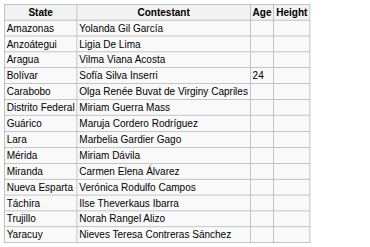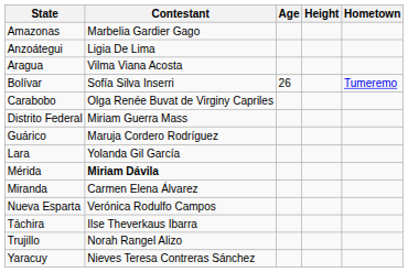+ column: Hometown | Tumeremo
Amazonas | Contestant: Yolanda Gil García -> Marbelia Gardier Gago
Bolívar | Age: 24 -> 26
Lara | Contestant: Marbelia Gardier Gago -> Yolanda Gil García
Mérida | Contestant: normal -> bold
